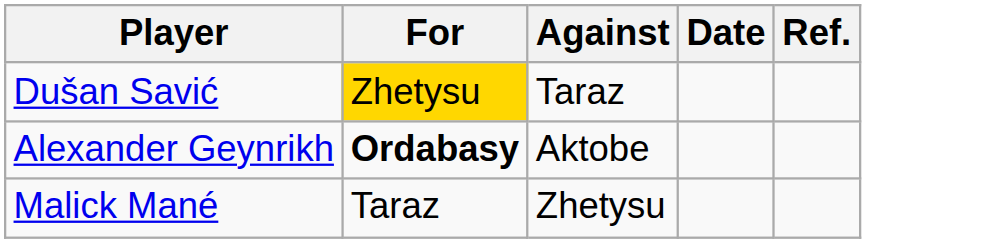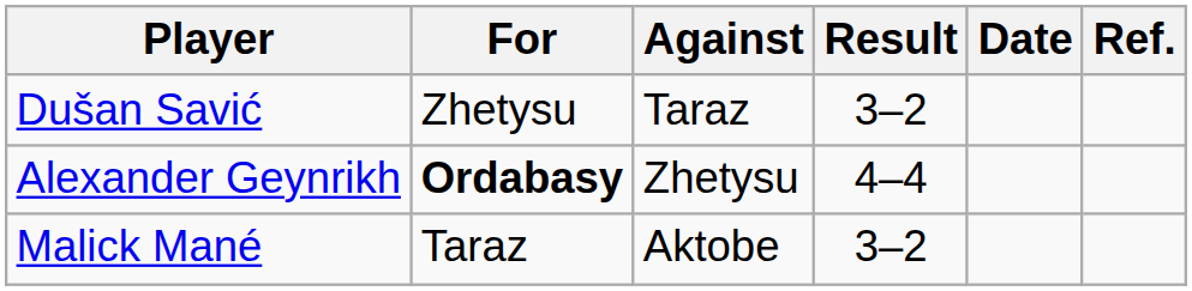+ column: Result | 3–2 | 4–4 | 3–2
Dušan Savić | For: gold background -> no background
Alexander Geynrikh | Against: Aktobe -> Zhetysu
Malick Mané | Against: Zhetysu -> Aktobe
